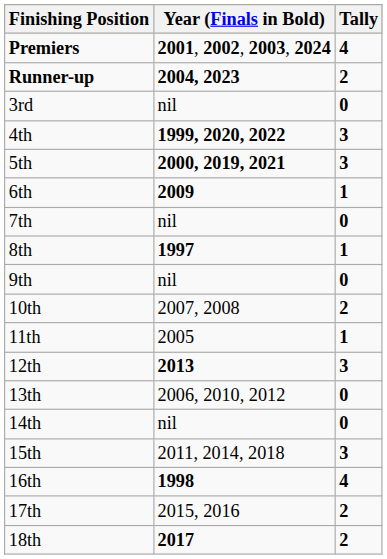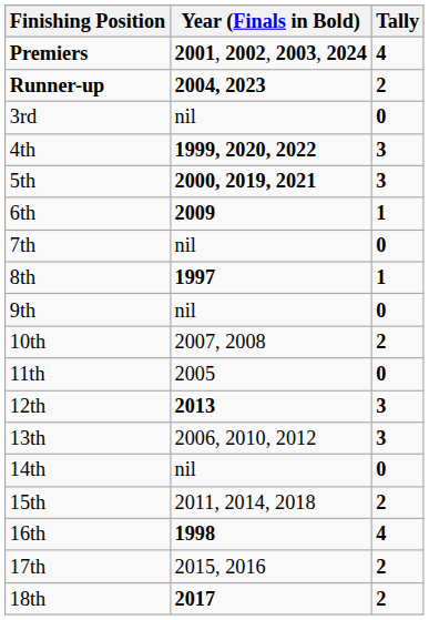11th | Tally: 1 -> 0
13th | Tally: 0 -> 3
15th | Tally: 3 -> 2
